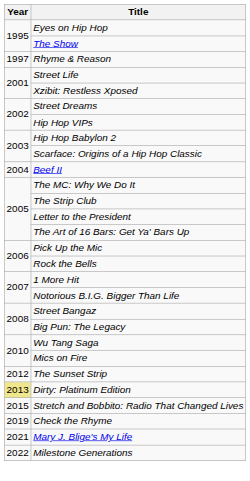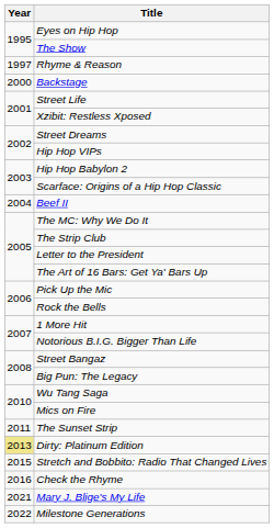+ row: 2000 | Backstage
The Sunset Strip | Year: 2012 -> 2011
Check the Rhyme | Year: 2019 -> 2016
